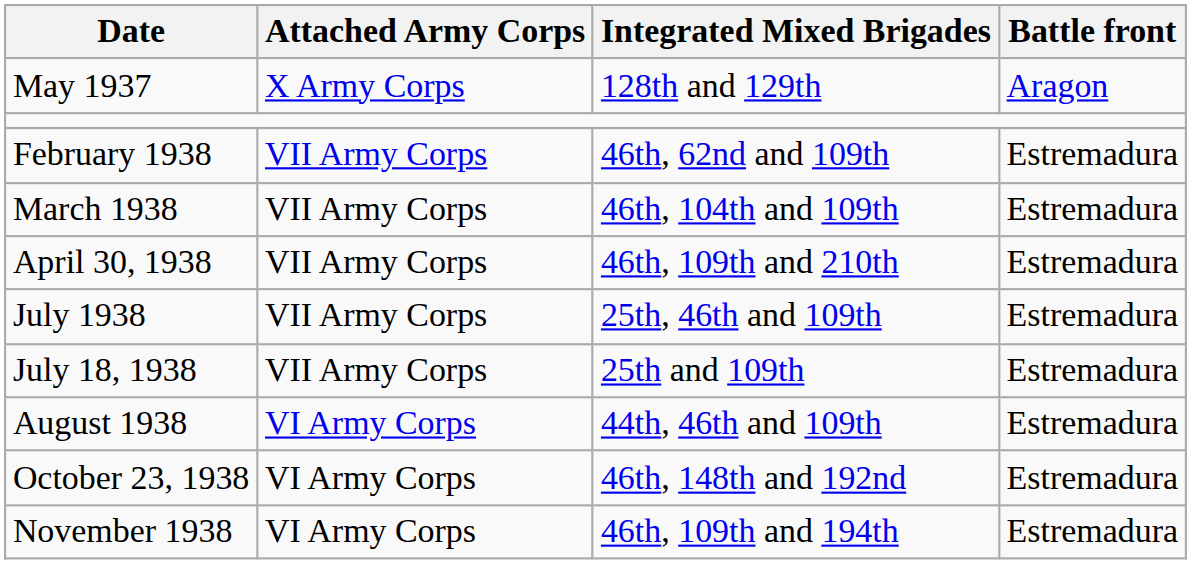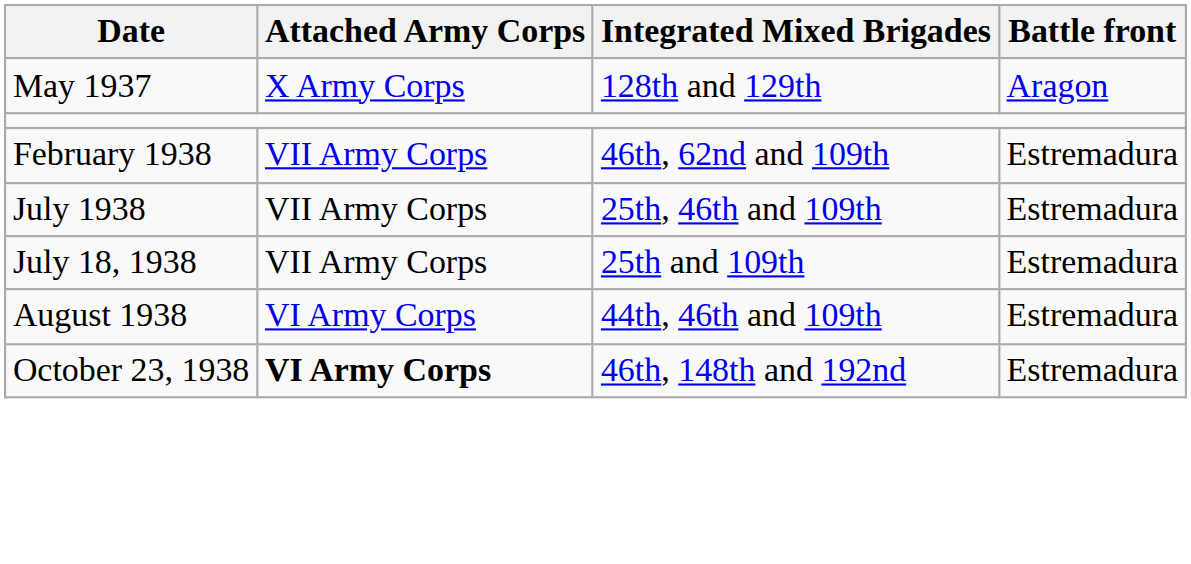- row: March 1938 | VII Army Corps | 46th, 104th and 109th | Estremadura
- row: April 30, 1938 | VII Army Corps | 46th, 109th and 210th | Estremadura
October 23, 1938 | Attached Army Corps: normal -> bold
- row: November 1938 | VI Army Corps | 46th, 109th and 194th | Estremadura
